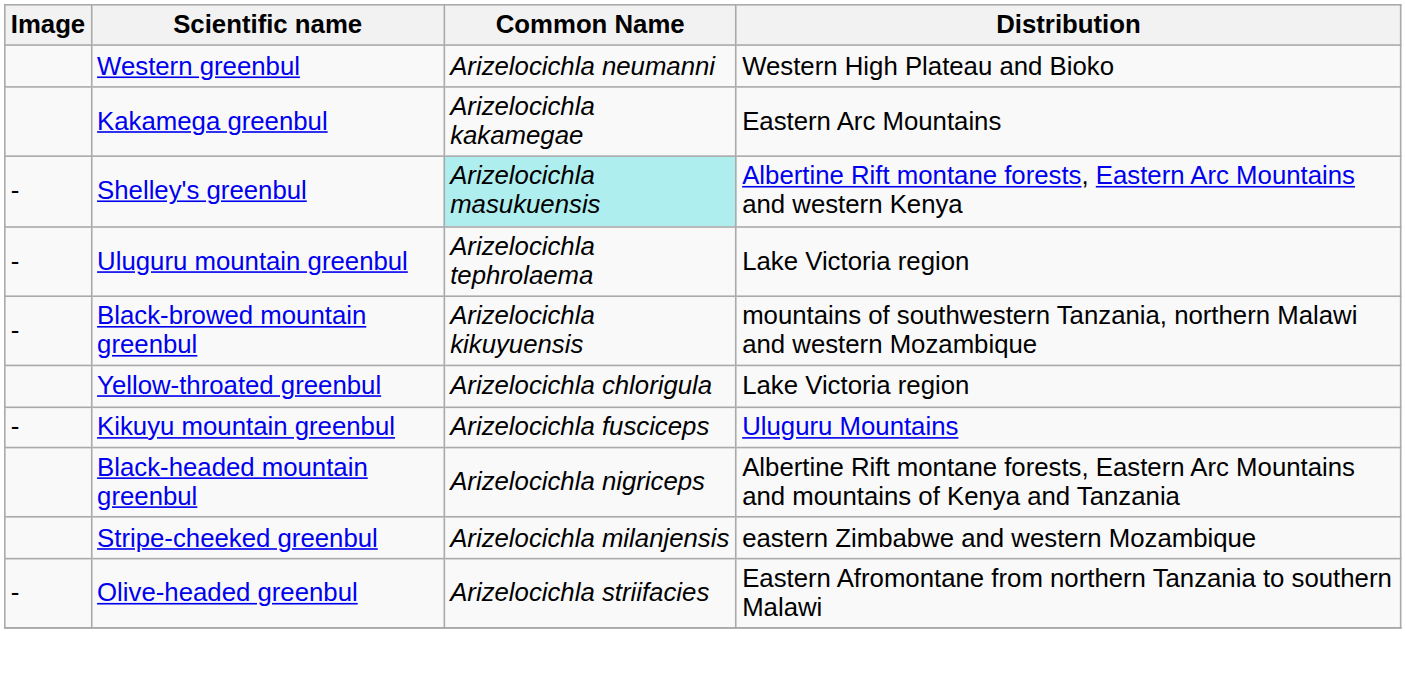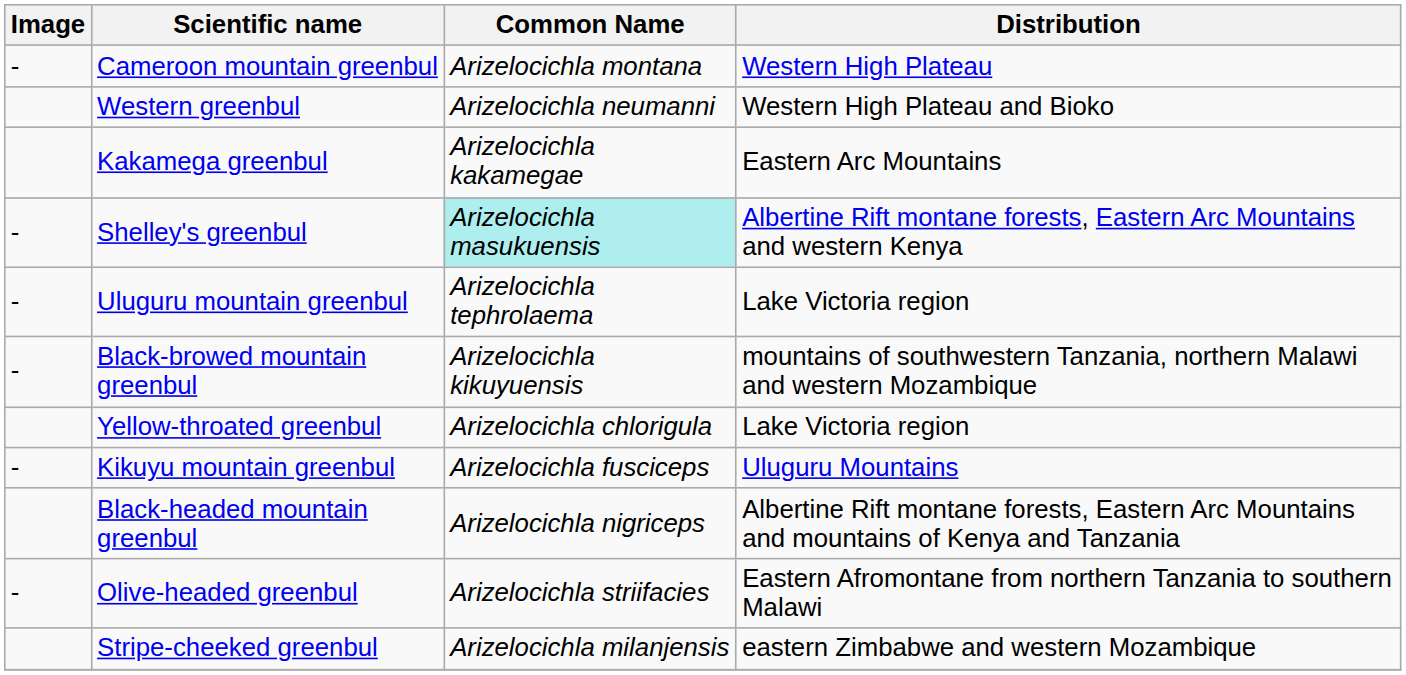+ row: - | Cameroon mountain greenbul | Arizelocichla montana | Western High Plateau
rows swapped: Olive-headed greenbul <-> Stripe-cheeked greenbul
